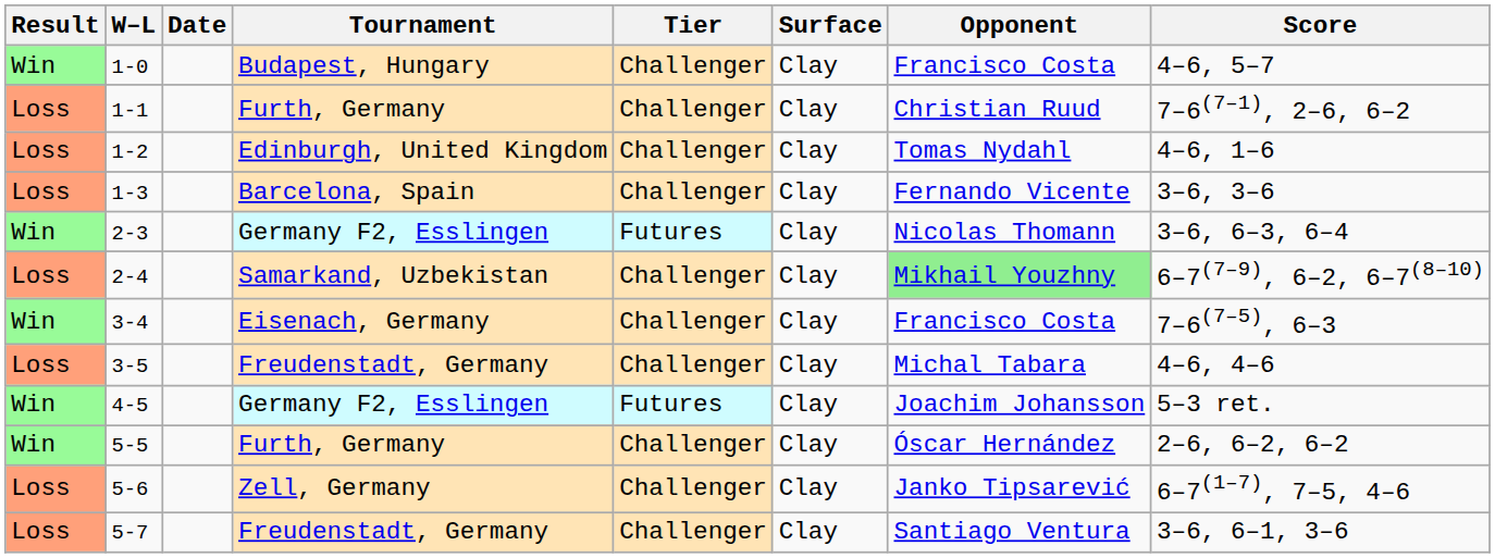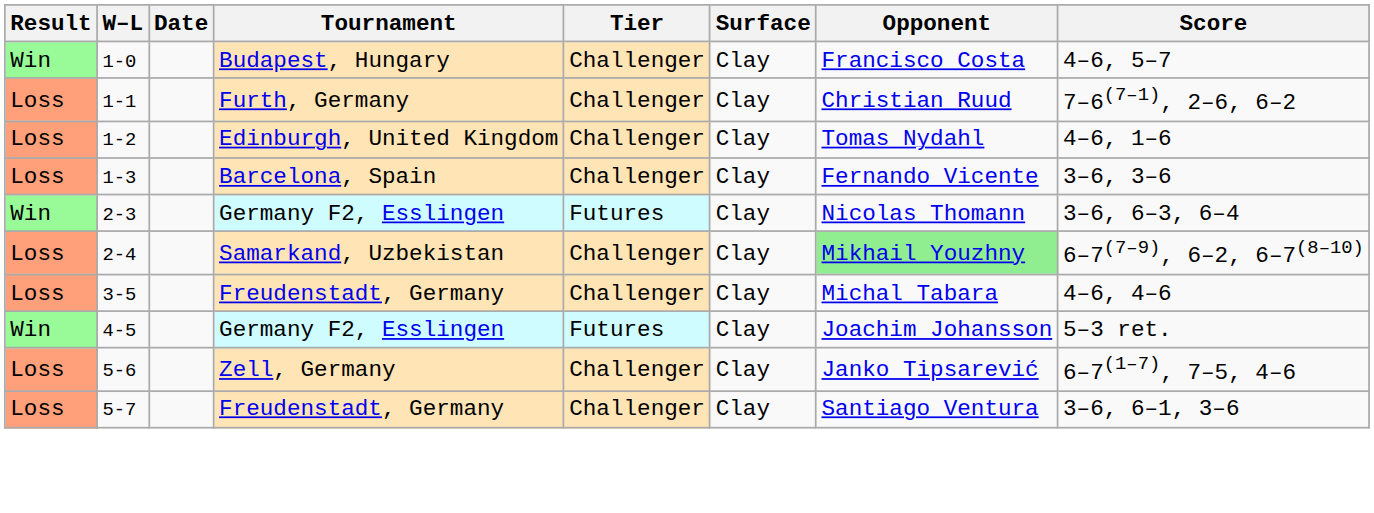- row: Win | 3-4 | Eisenach, Germany | Challenger | Clay | Francisco Costa | 7–6(7–5), 6–3
- row: Win | 5-5 | Furth, Germany | Challenger | Clay | Óscar Hernández | 2–6, 6–2, 6–2
